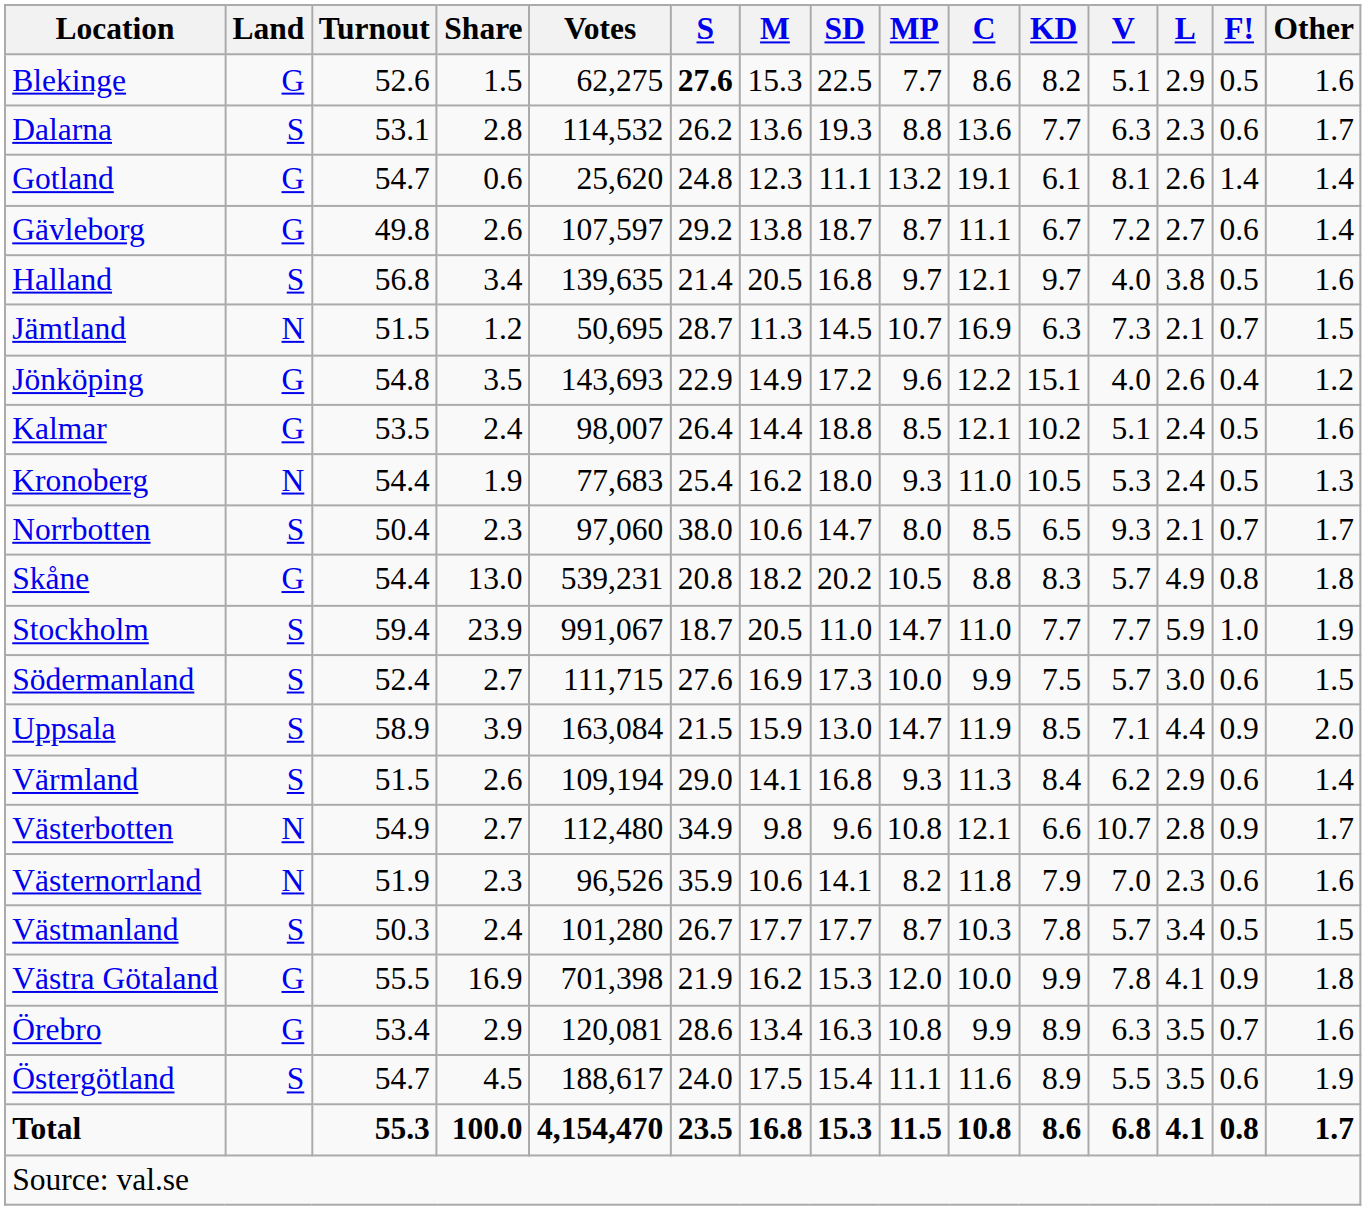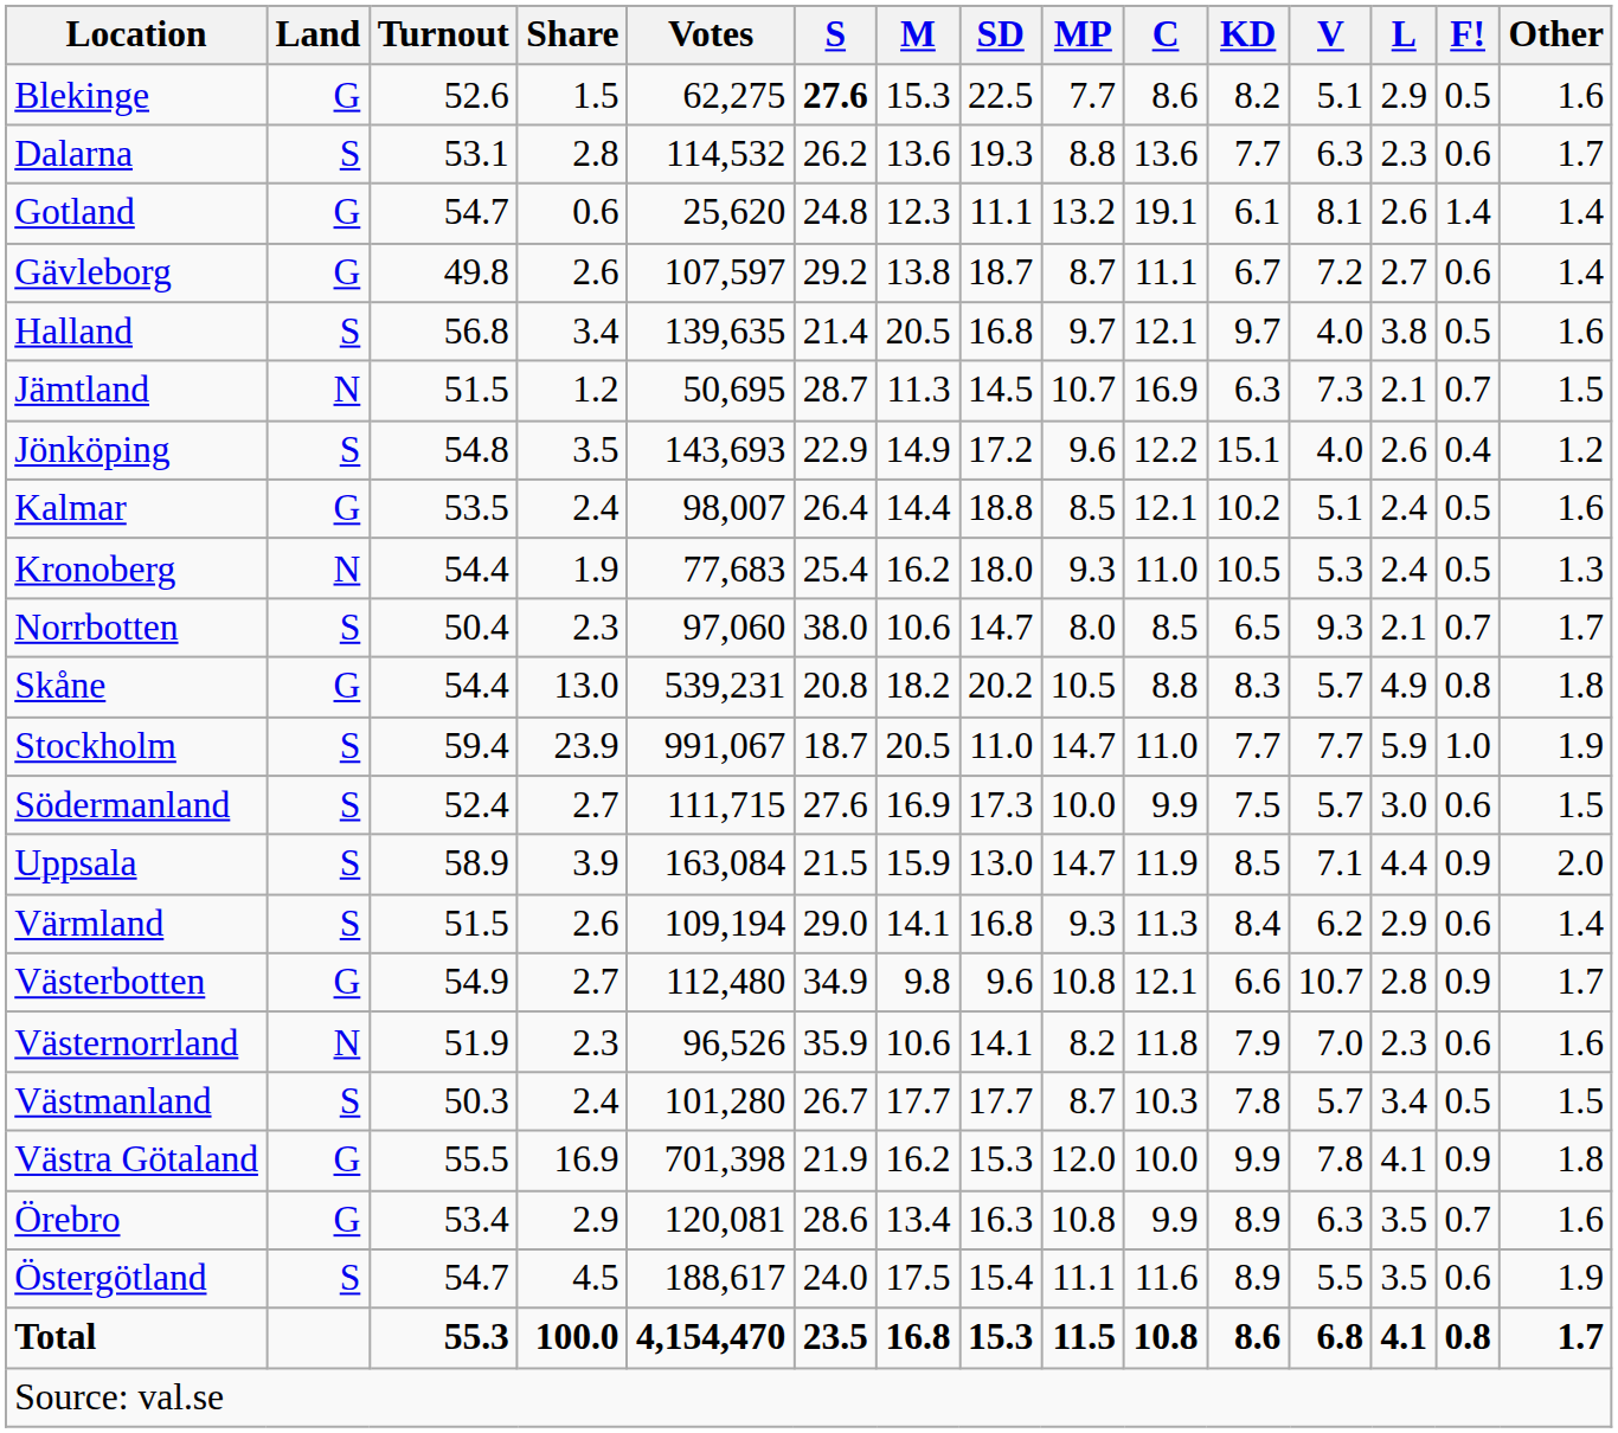Jönköping | Land: G -> S
Västerbotten | Land: N -> G
